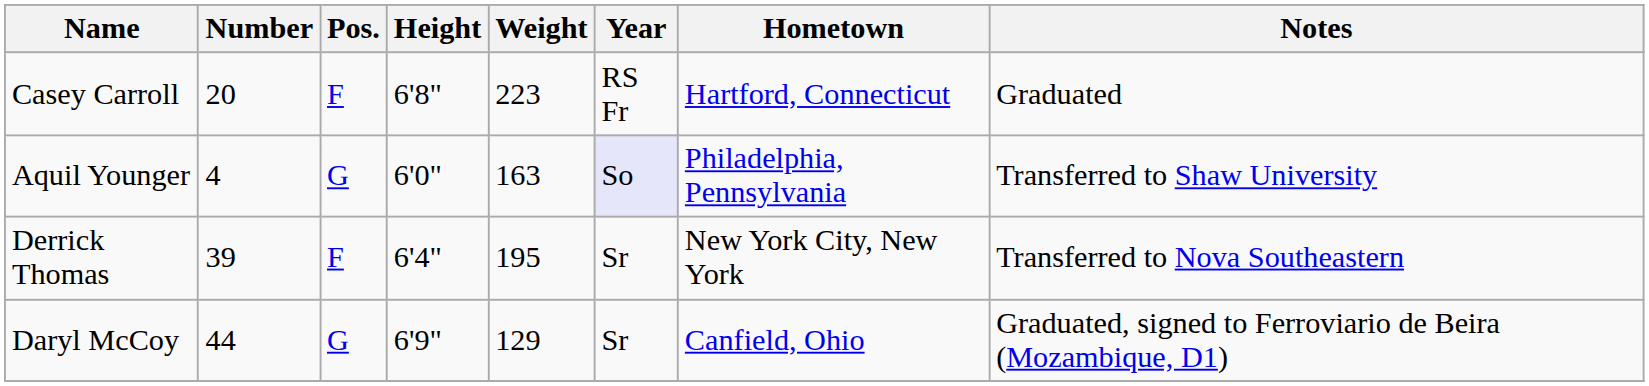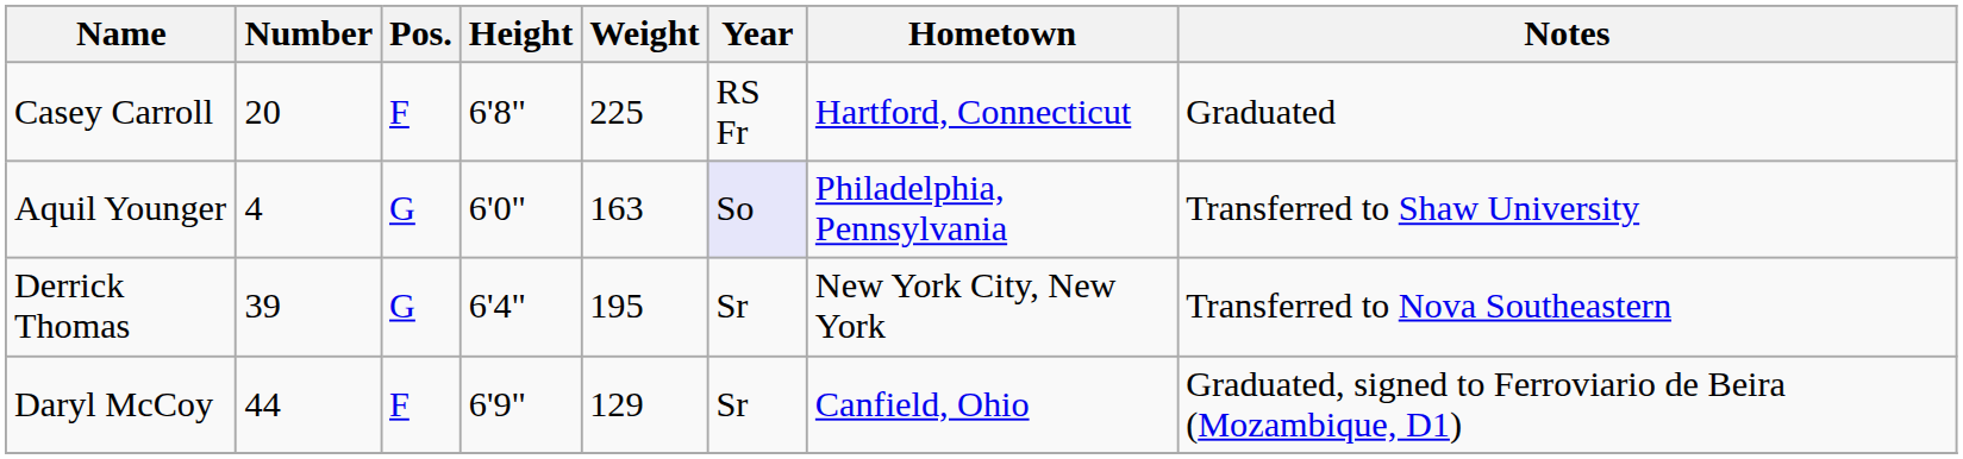Casey Carroll | Weight: 223 -> 225
Derrick Thomas | Pos.: F -> G
Daryl McCoy | Pos.: G -> F
